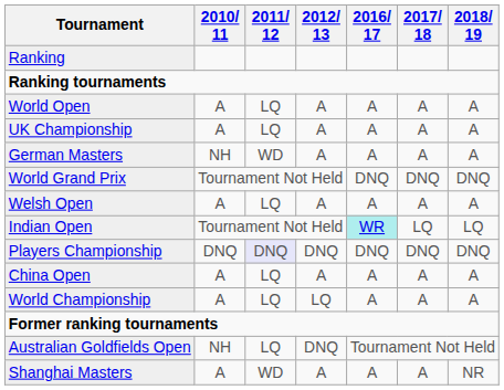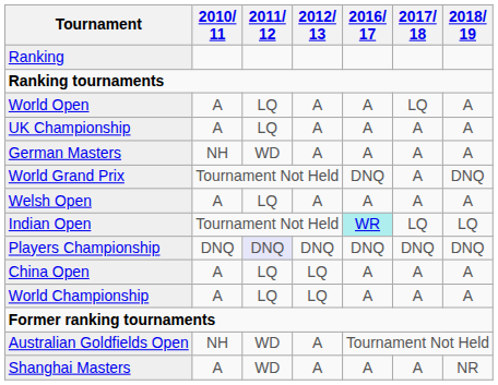World Open | 2017/ 18: A -> LQ
World Grand Prix | 2017/ 18: DNQ -> A
China Open | 2012/ 13: A -> LQ
Australian Goldfields Open | 2011/ 12: LQ -> WD
Australian Goldfields Open | 2012/ 13: DNQ -> A
